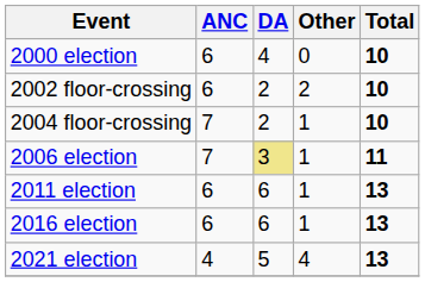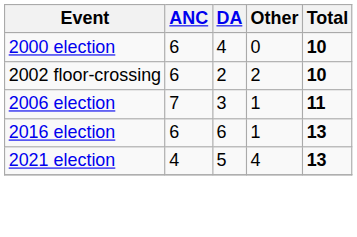- row: 2004 floor-crossing | 7 | 2 | 1 | 10
2006 election | DA: khaki background -> no background
- row: 2011 election | 6 | 6 | 1 | 13
